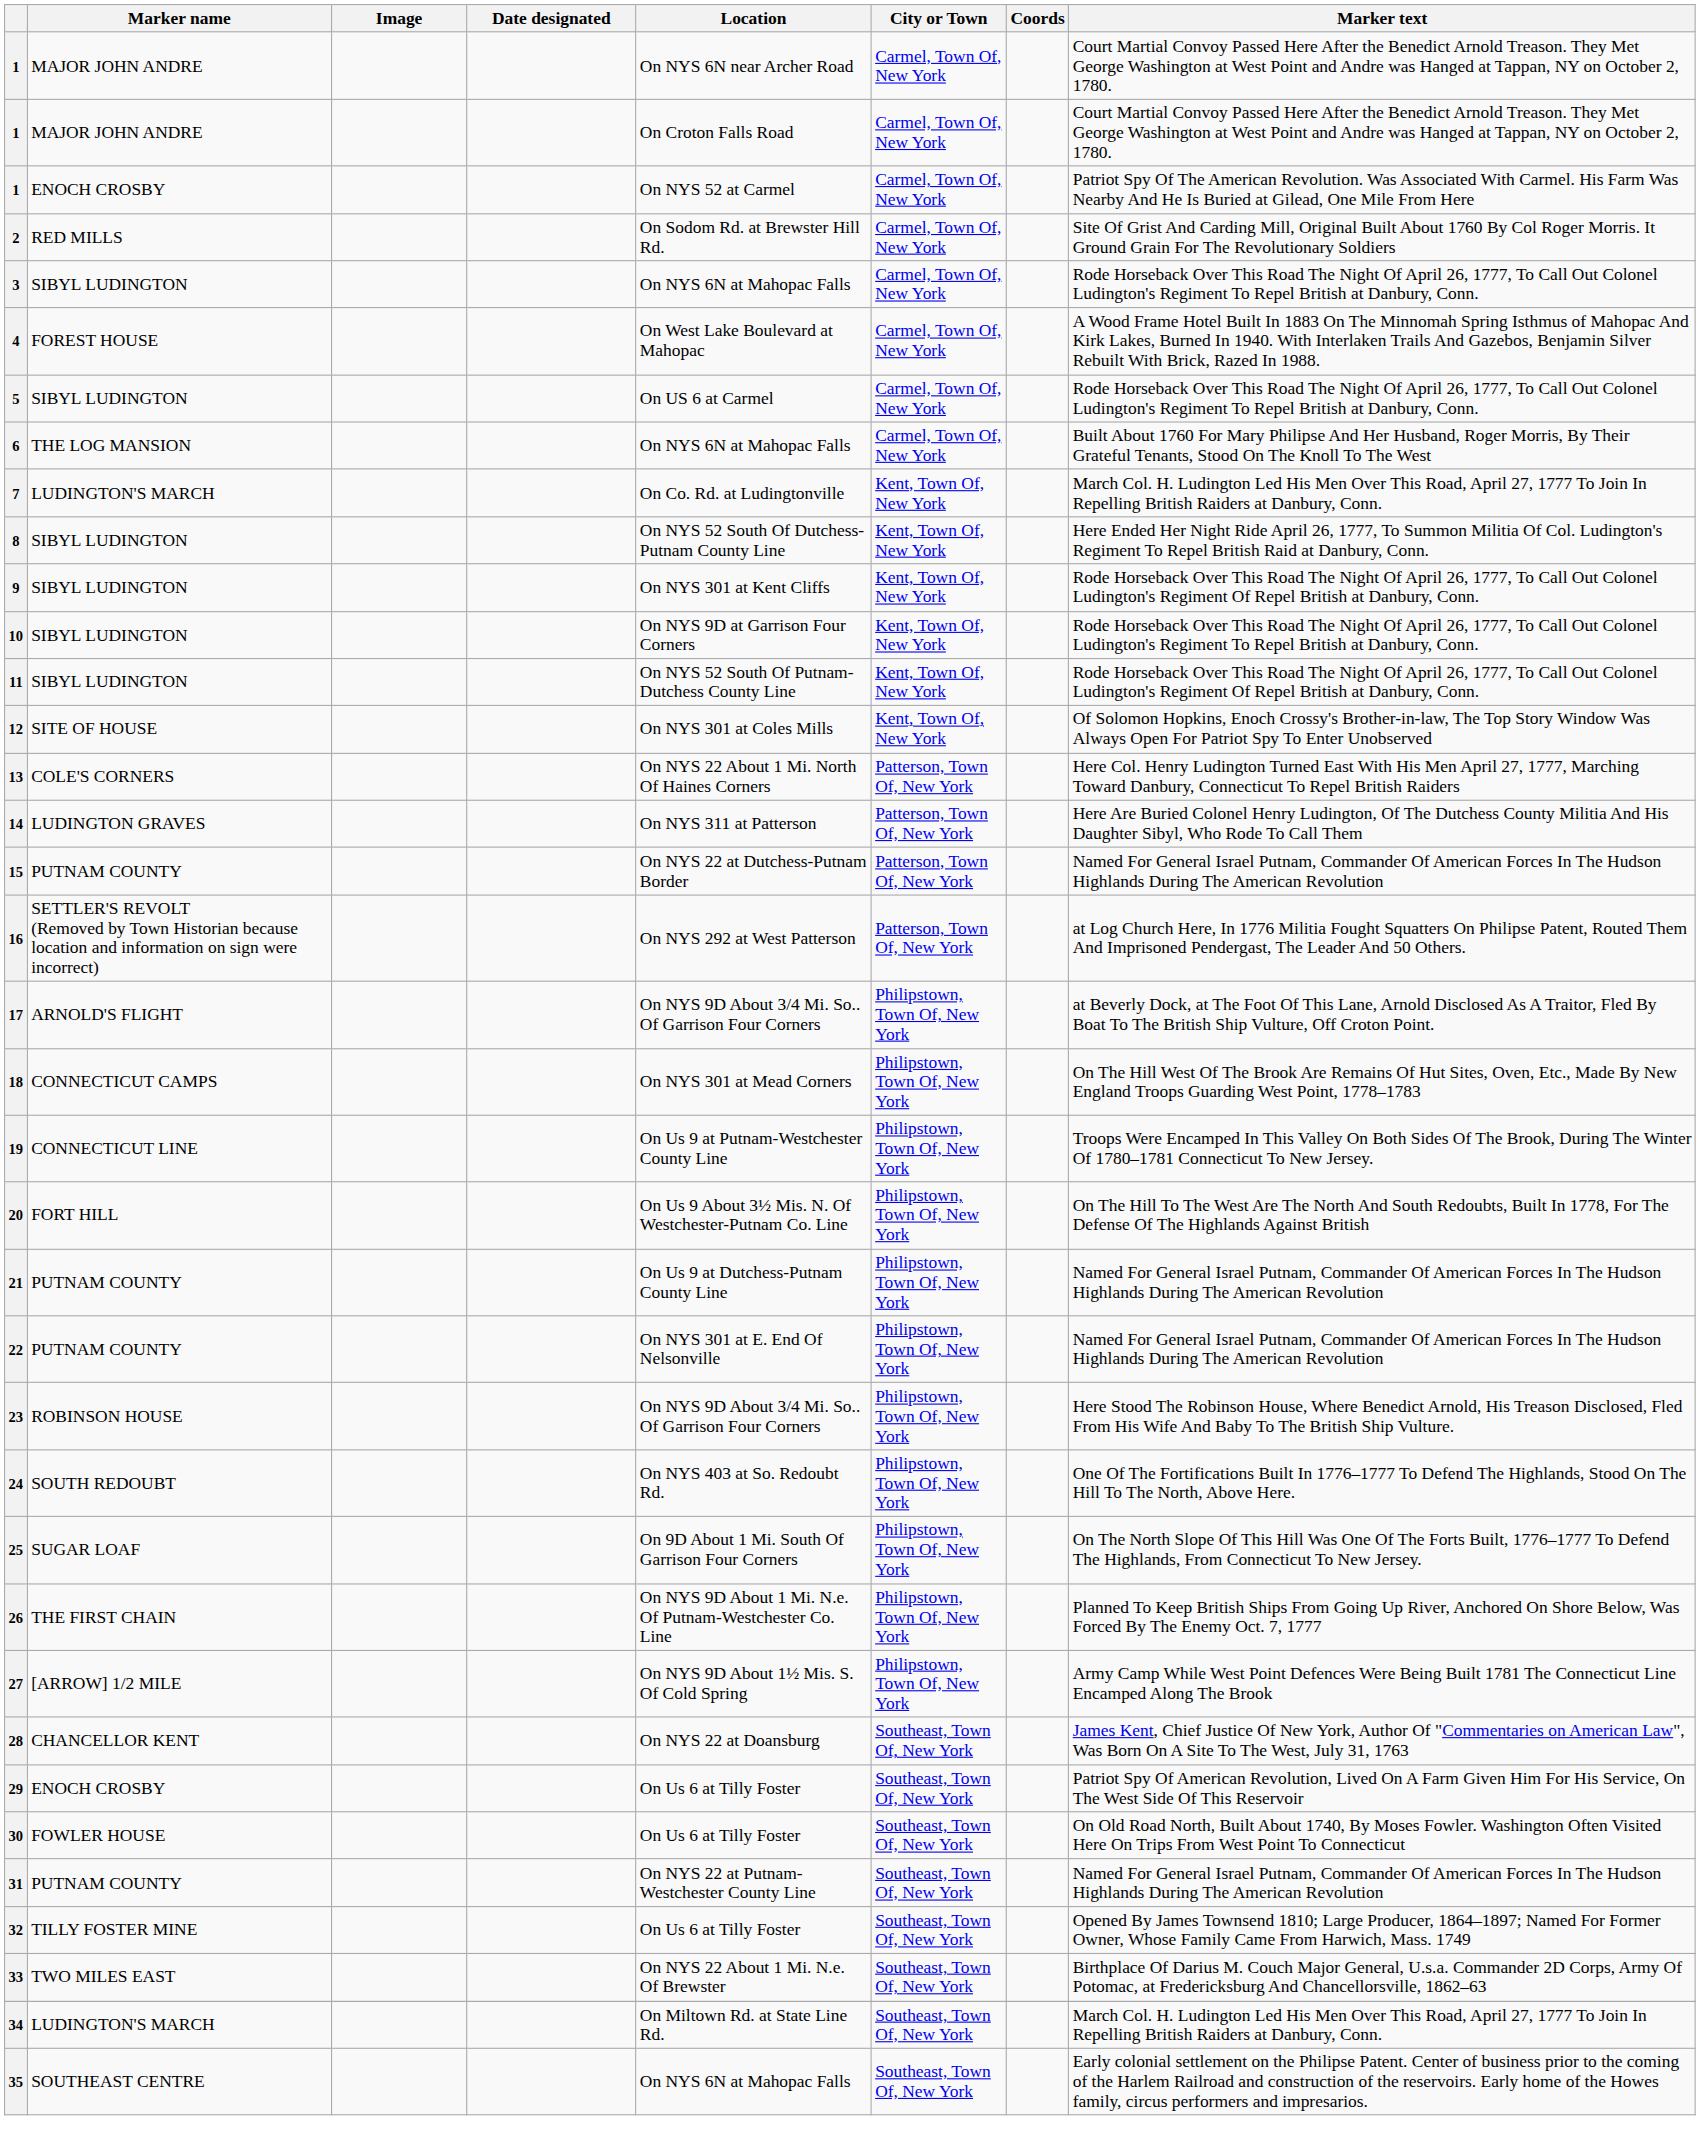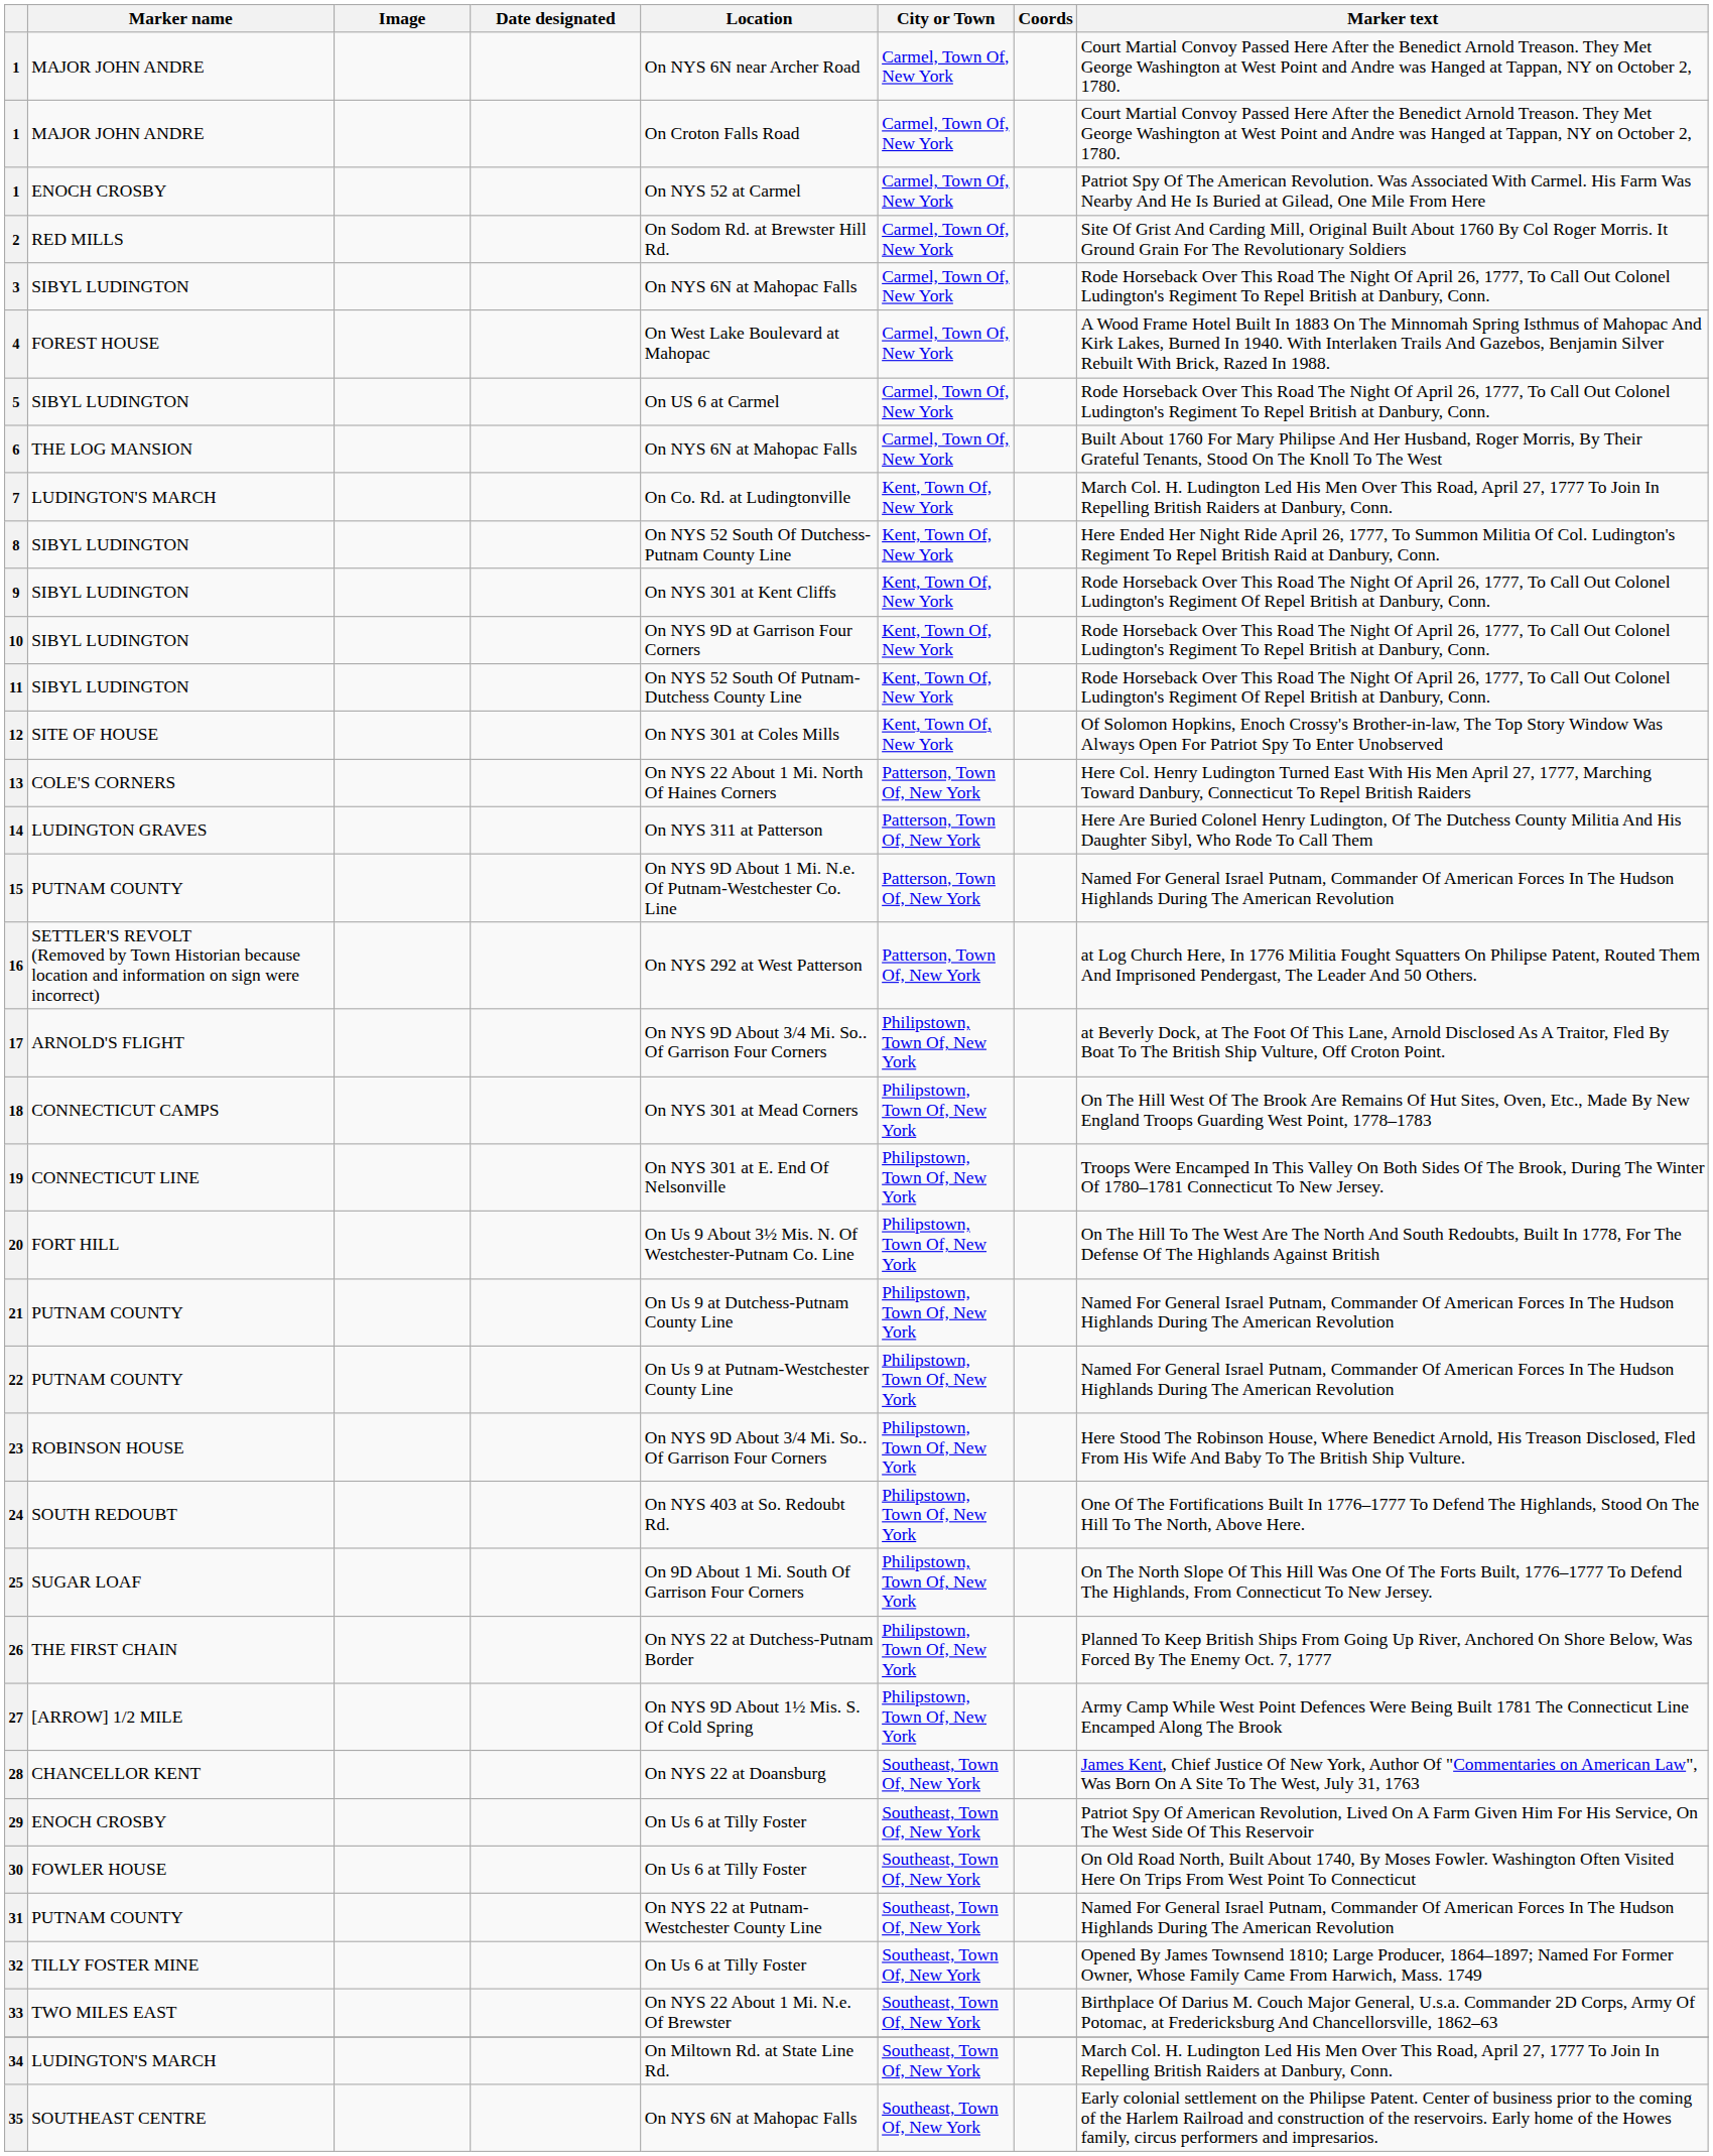15 | Location: On NYS 22 at Dutchess-Putnam Border -> On NYS 9D About 1 Mi. N.e. Of Putnam-Westchester Co. Line
19 | Location: On Us 9 at Putnam-Westchester County Line -> On NYS 301 at E. End Of Nelsonville
22 | Location: On NYS 301 at E. End Of Nelsonville -> On Us 9 at Putnam-Westchester County Line
26 | Location: On NYS 9D About 1 Mi. N.e. Of Putnam-Westchester Co. Line -> On NYS 22 at Dutchess-Putnam Border
